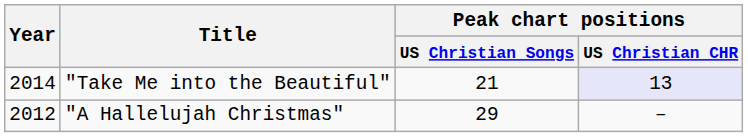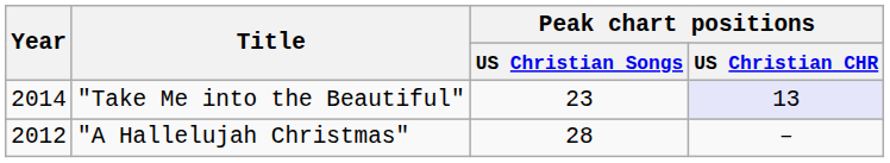"Take Me into the Beautiful" | Peak chart positions / US Christian Songs: 21 -> 23
"A Hallelujah Christmas" | Peak chart positions / US Christian Songs: 29 -> 28
